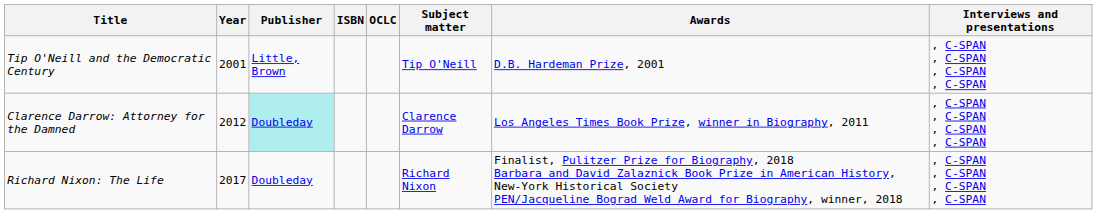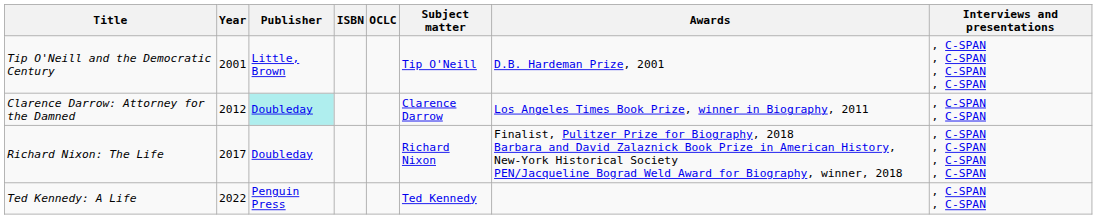Clarence Darrow: Attorney for the Damned | Interviews and presentations: , C-SPAN , C-SPAN , C-SPAN , C-SPAN -> , C-SPAN , C-SPAN
+ row: Ted Kennedy: A Life | 2022 | Penguin Press | Ted Kennedy | , C-SPAN , C-SPAN
